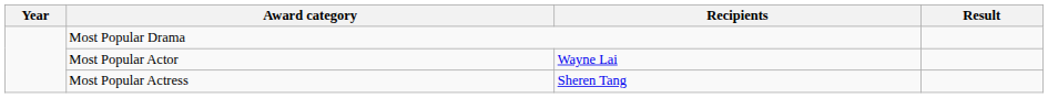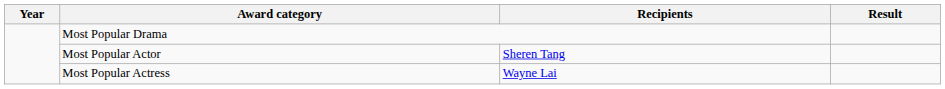Most Popular Actor | Recipients: Wayne Lai -> Sheren Tang
Most Popular Actress | Recipients: Sheren Tang -> Wayne Lai
